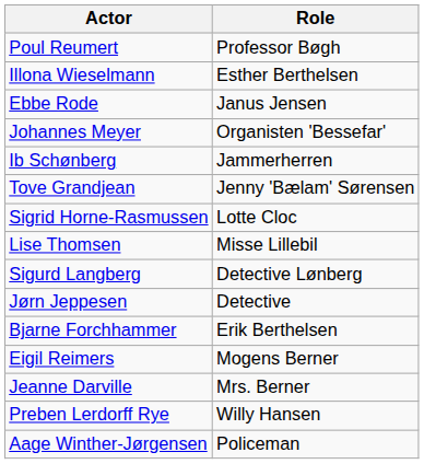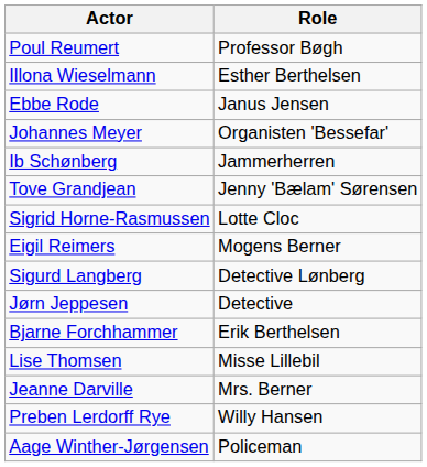rows swapped: Lise Thomsen <-> Eigil Reimers
